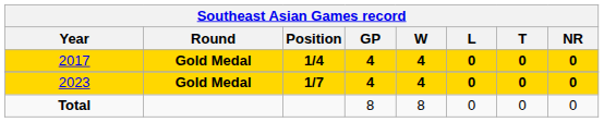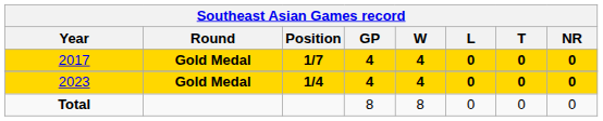2017 | Position: 1/4 -> 1/7
2023 | Position: 1/7 -> 1/4
